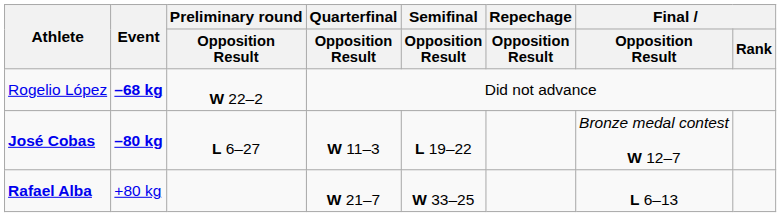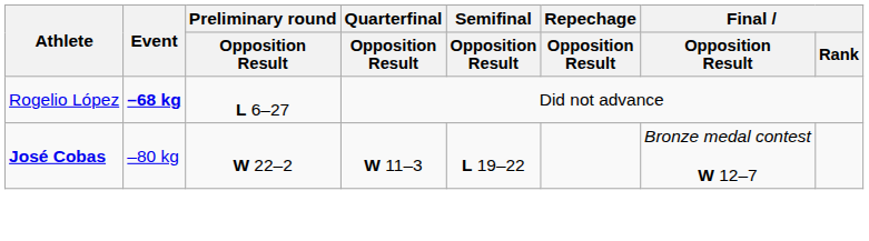Rogelio López | Preliminary round / Opposition Result: W 22–2 -> L 6–27
José Cobas | Event: bold -> normal
José Cobas | Preliminary round / Opposition Result: L 6–27 -> W 22–2
- row: Rafael Alba | +80 kg | W 21–7 | W 33–25 | L 6–13
